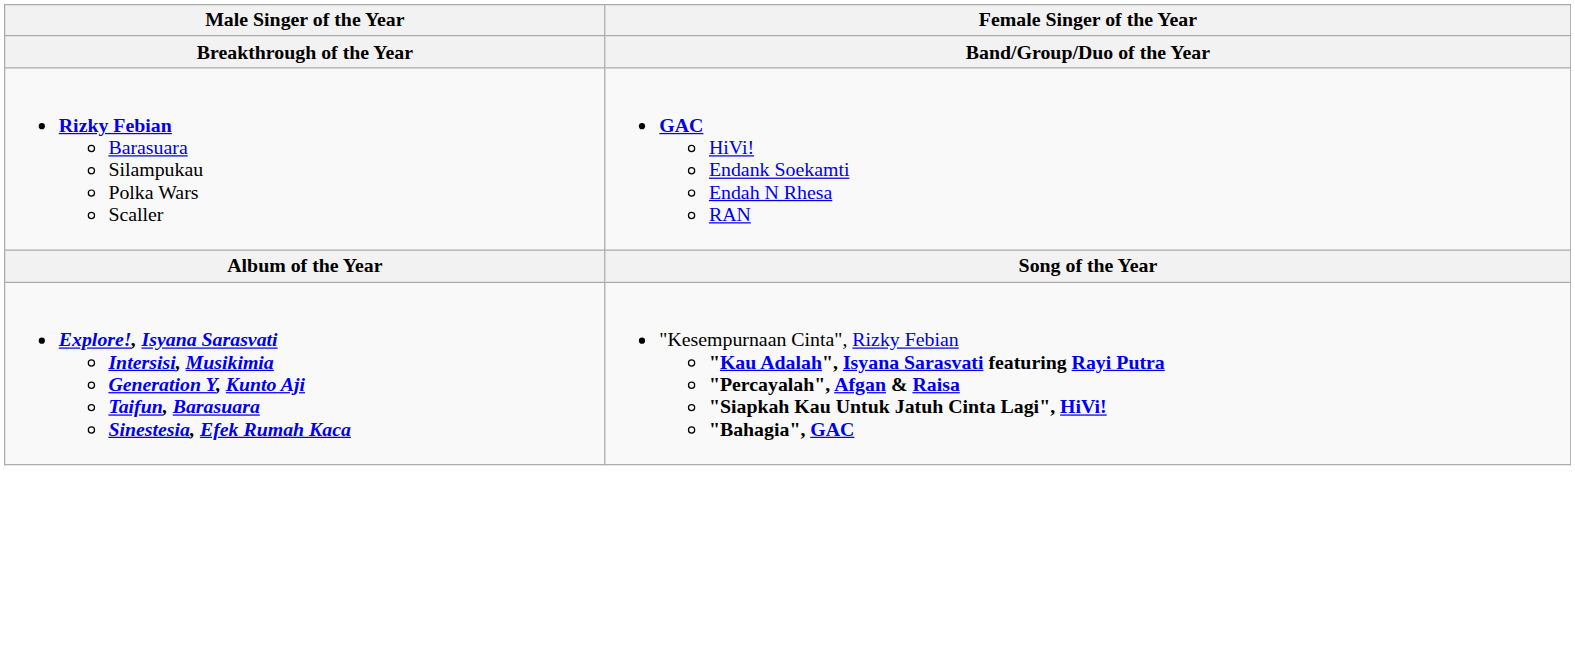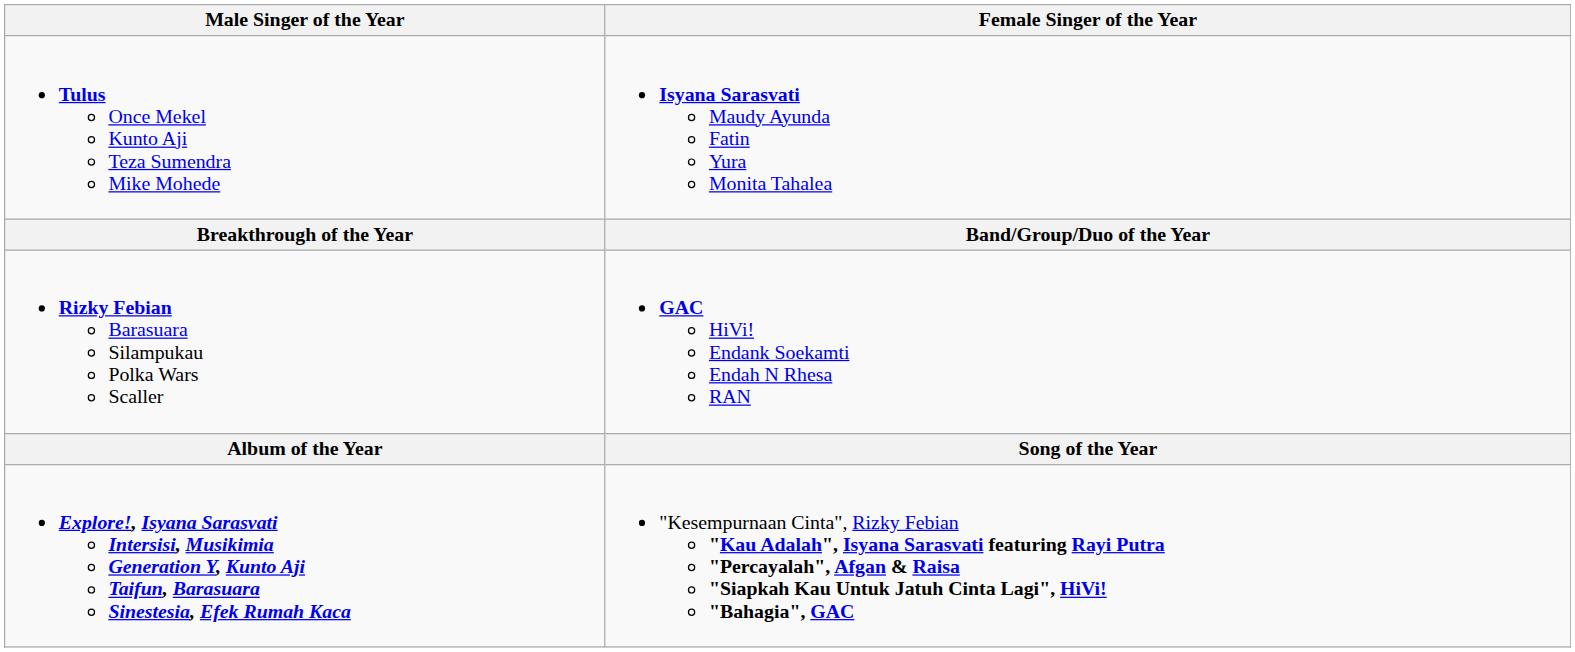+ row: Tulus Once Mekel Kunto Aji Teza Sumendra Mike Mohede | Isyana Sarasvati Maudy Ayunda Fatin Yura Monita Tahalea
